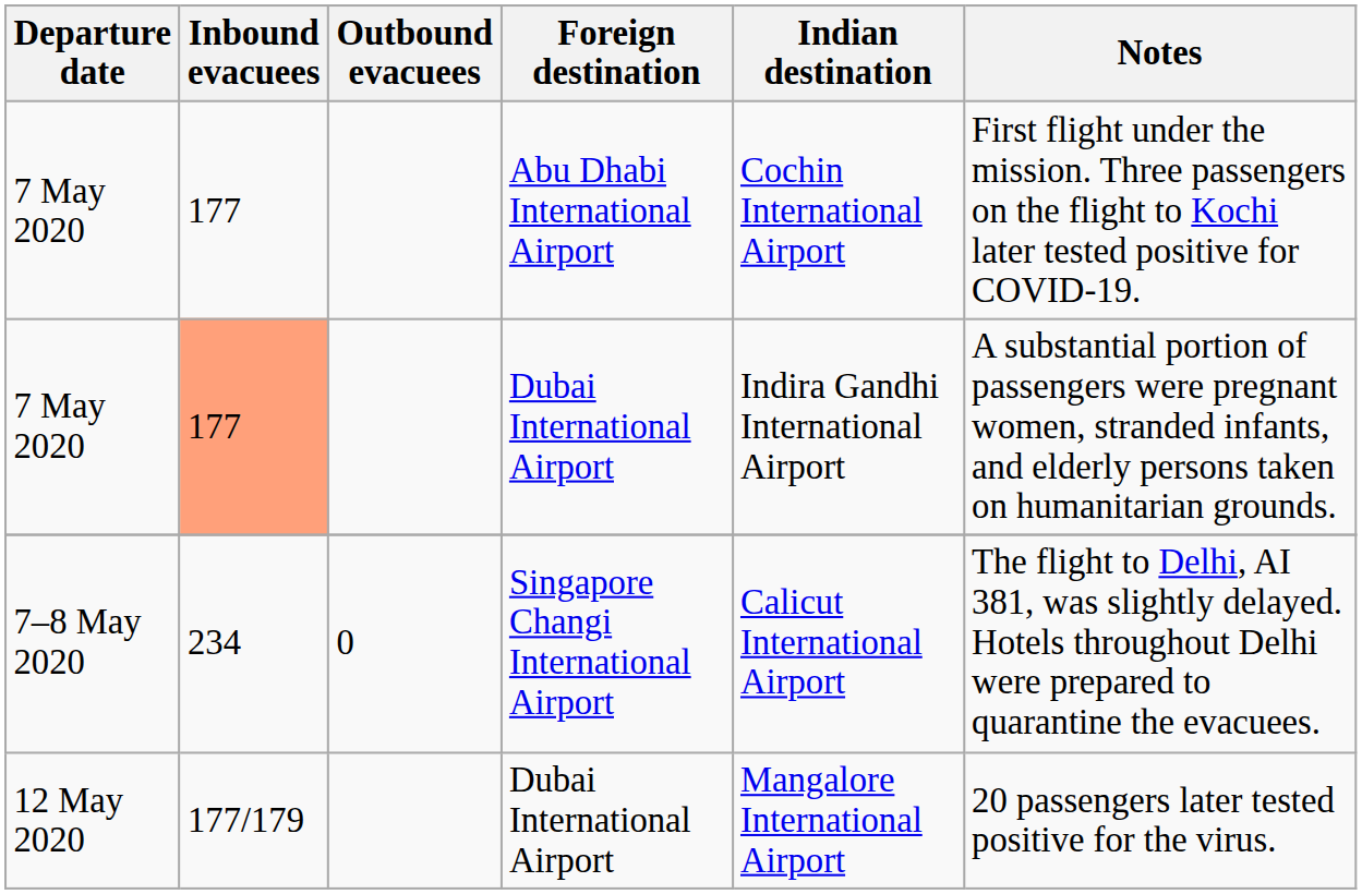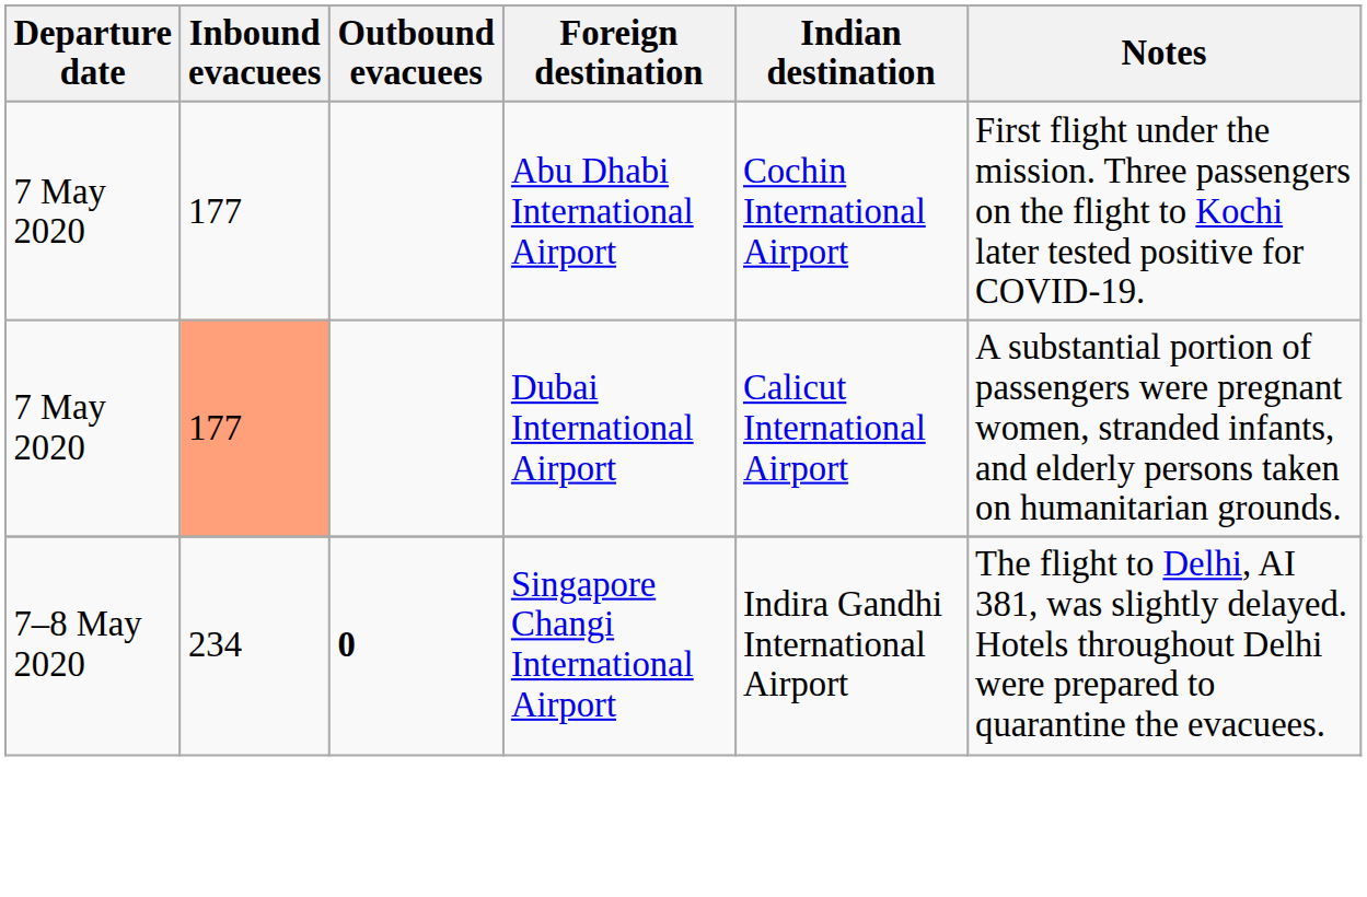7 May 2020 / Dubai International Airport | Indian destination: Indira Gandhi International Airport -> Calicut International Airport
7–8 May 2020 | Outbound evacuees: normal -> bold
7–8 May 2020 | Indian destination: Calicut International Airport -> Indira Gandhi International Airport
- row: 12 May 2020 | 177/179 | Dubai International Airport | Mangalore International Airport | 20 passengers later tested positive for the virus.
